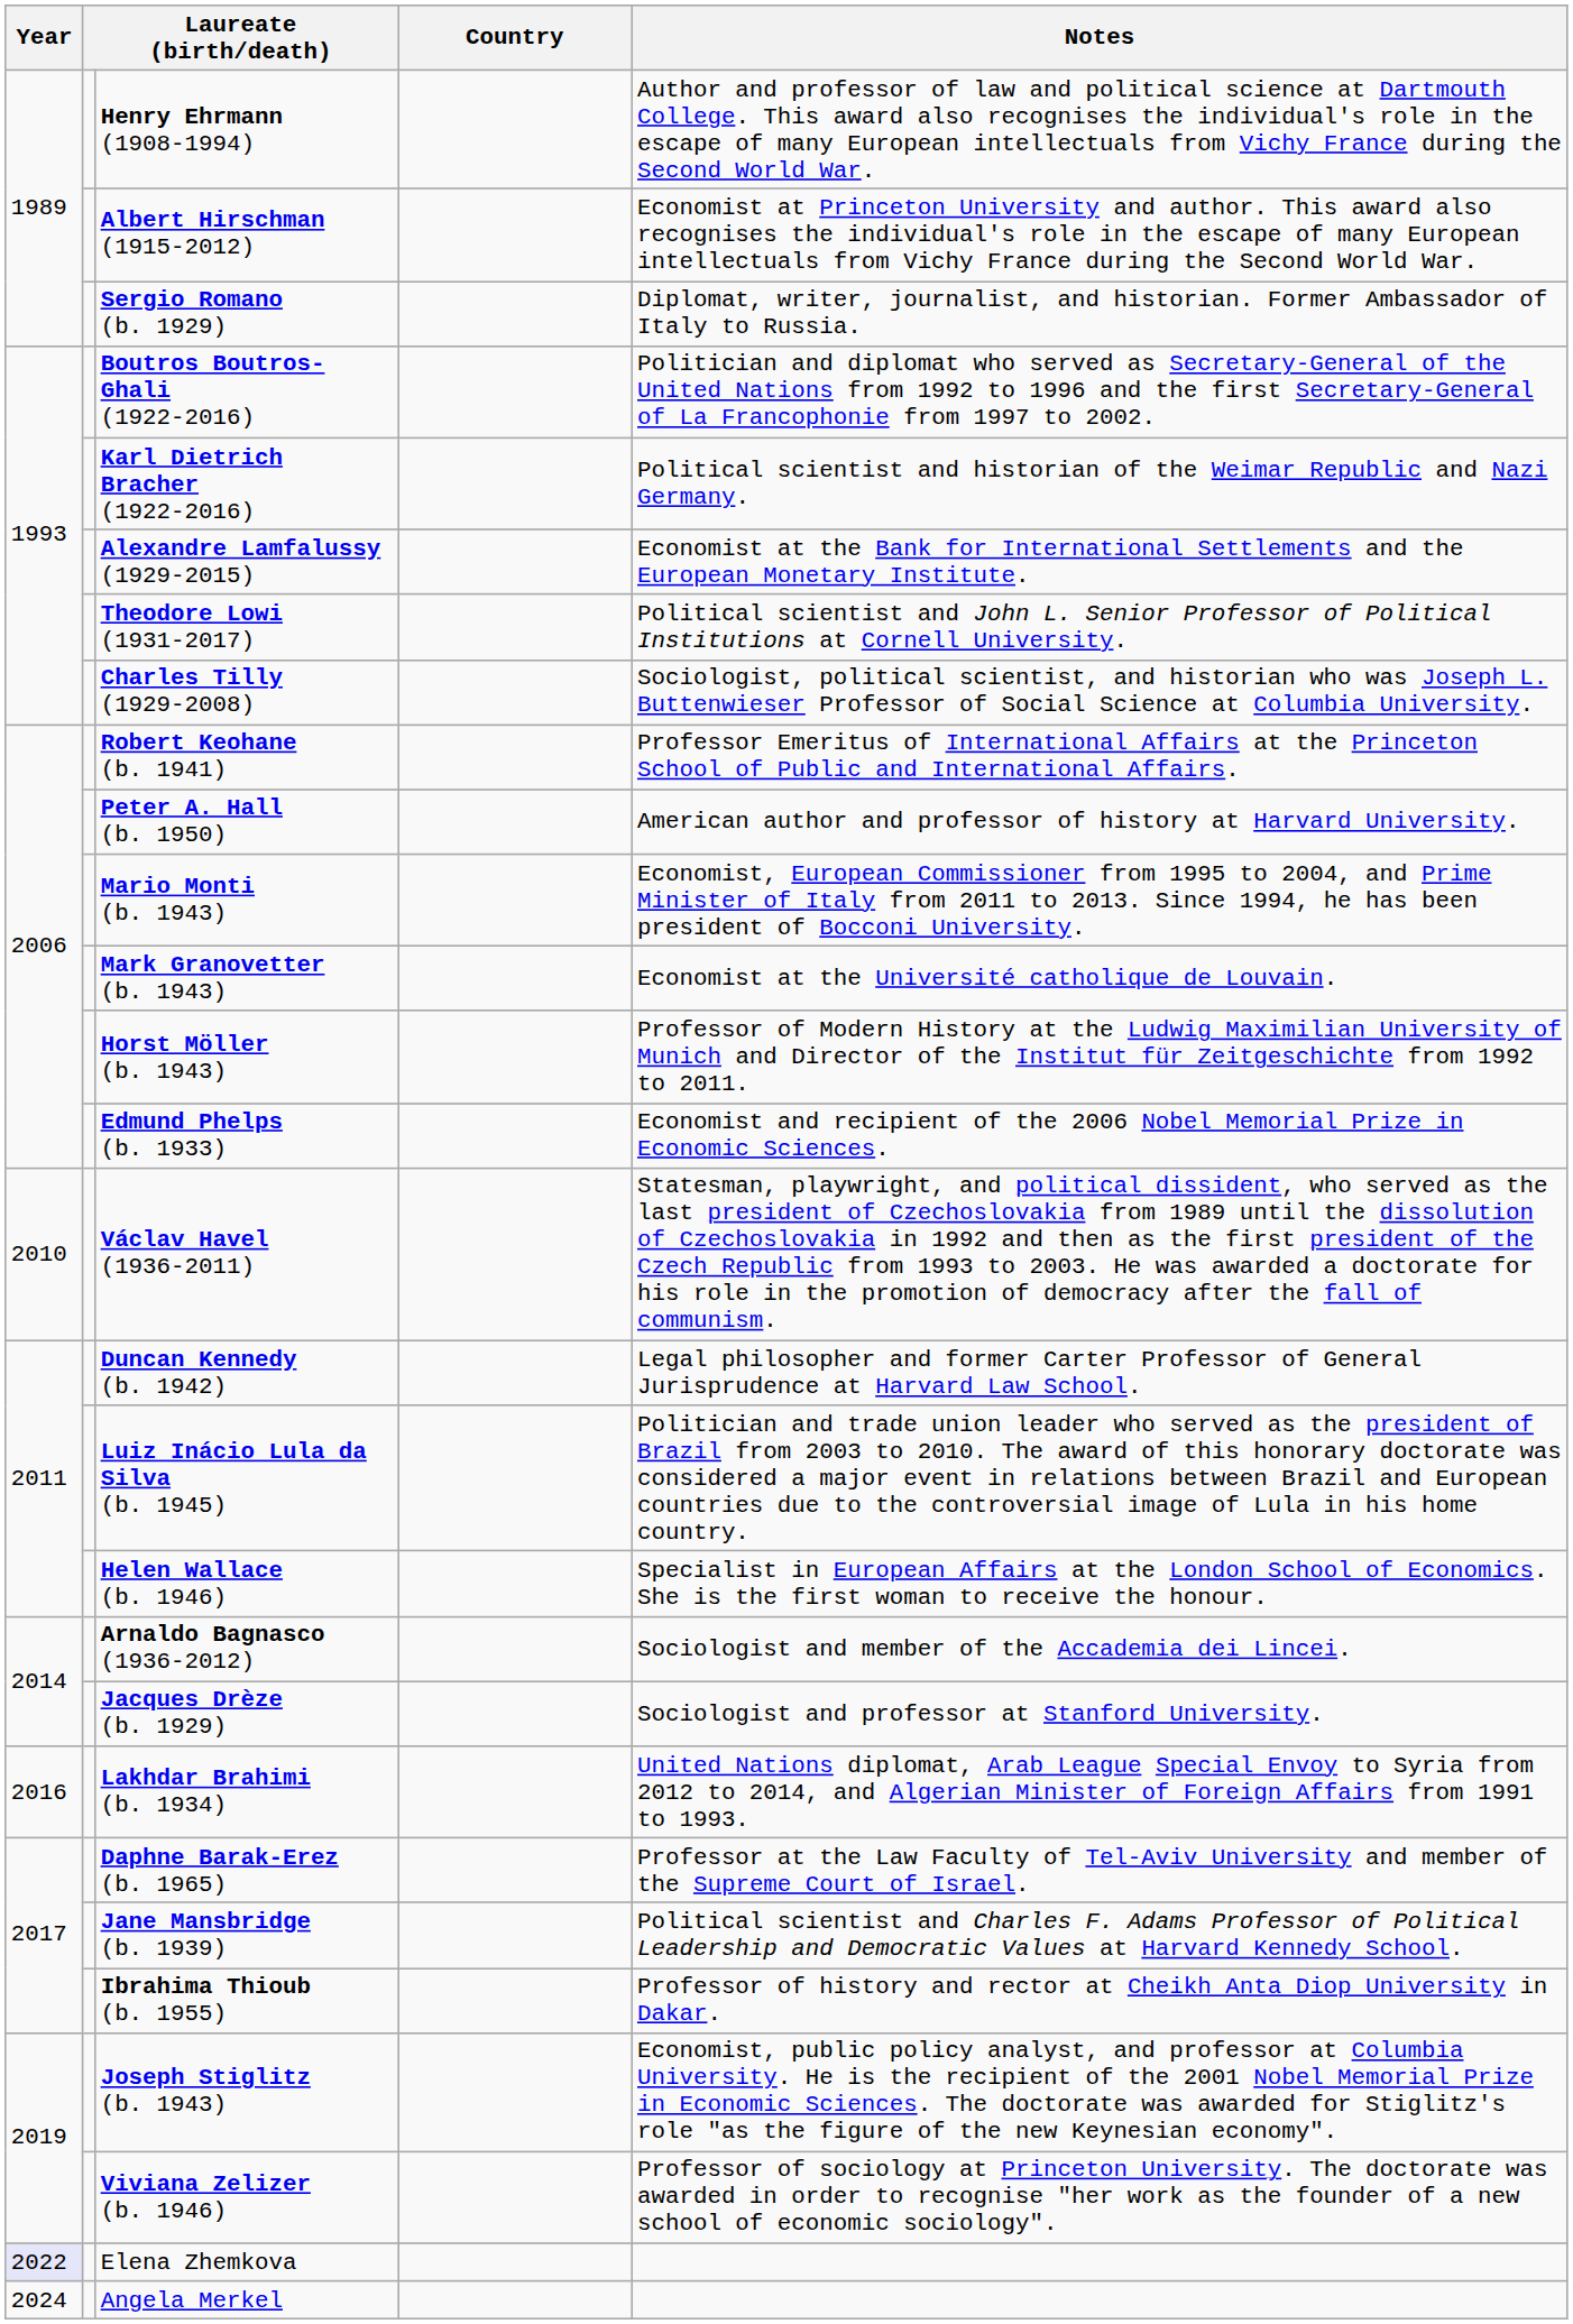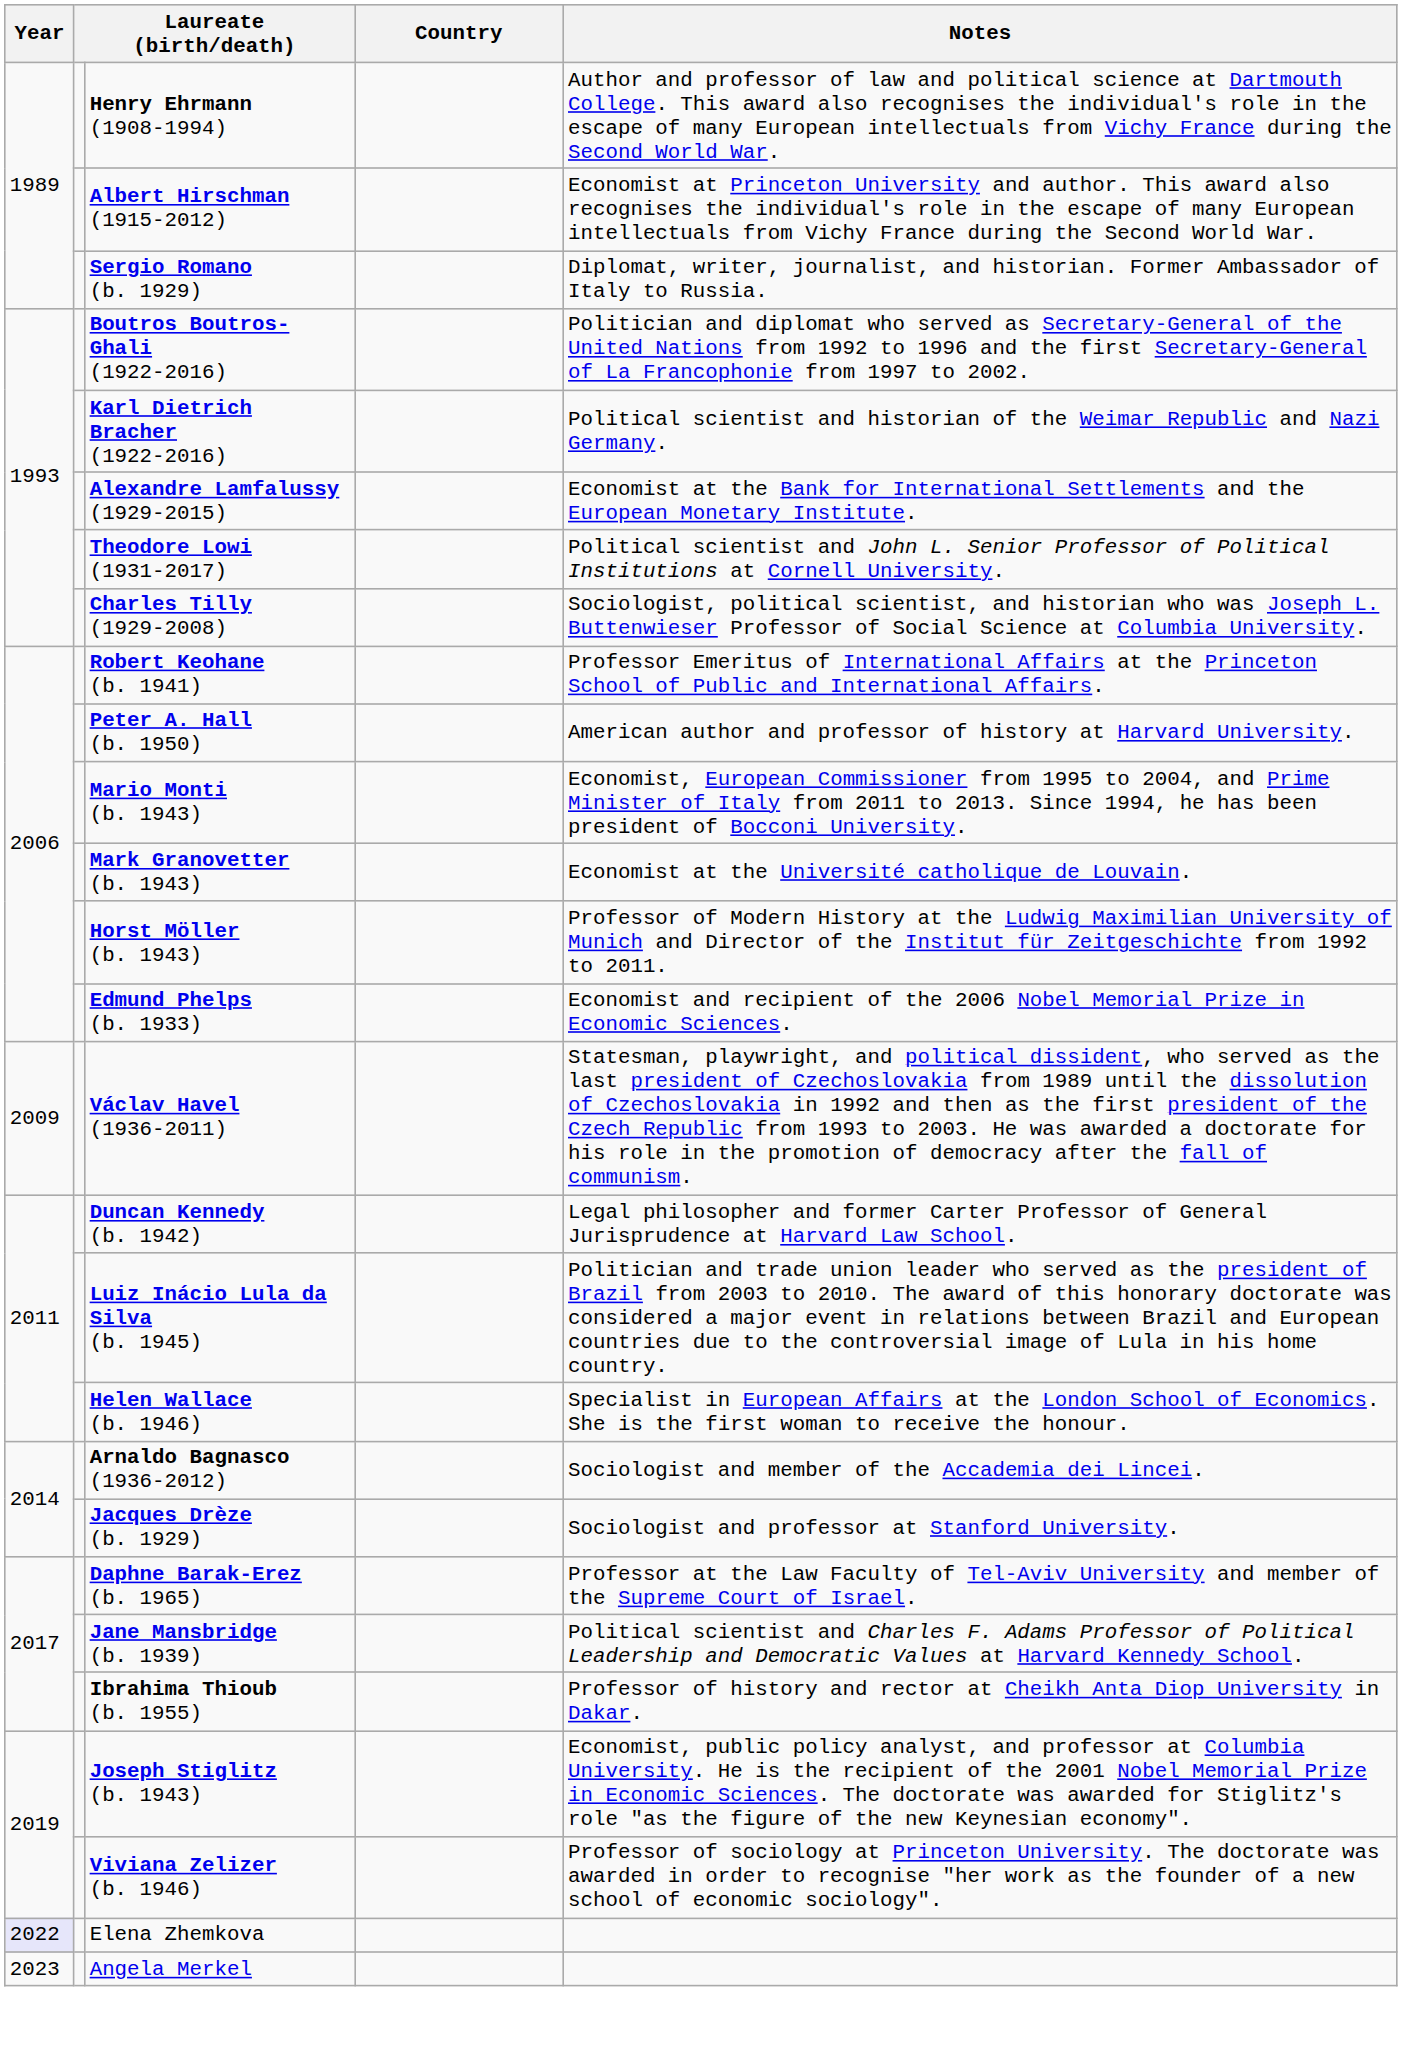Václav Havel (1936-2011) | Year: 2010 -> 2009
- row: 2016 | Lakhdar Brahimi (b. 1934) | United Nations diplomat, Arab League Special Envoy to Syria from 2012 to 2014, and Algerian Minister of Foreign Affairs from 1991 to 1993.
Angela Merkel | Year: 2024 -> 2023
